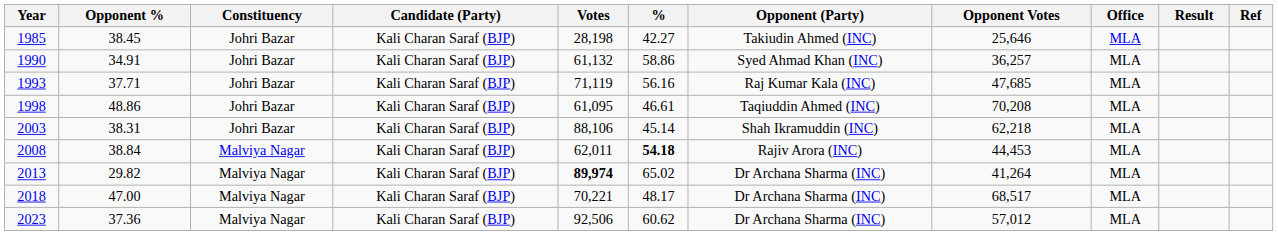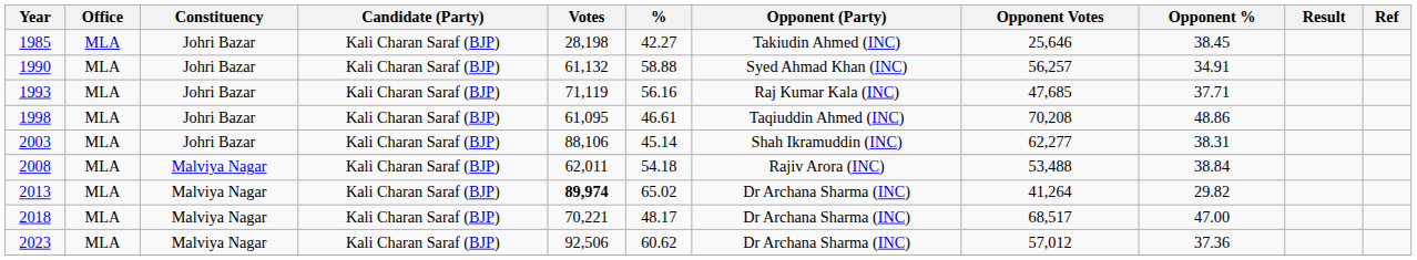columns swapped: Office <-> Opponent %
1990 | %: 58.86 -> 58.88
1990 | Opponent Votes: 36,257 -> 56,257
2003 | Opponent Votes: 62,218 -> 62,277
2008 | %: bold -> normal
2008 | Opponent Votes: 44,453 -> 53,488
